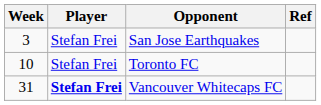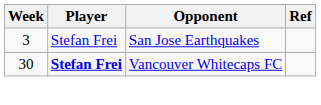- row: 10 | Stefan Frei | Toronto FC
Vancouver Whitecaps FC | Week: 31 -> 30
